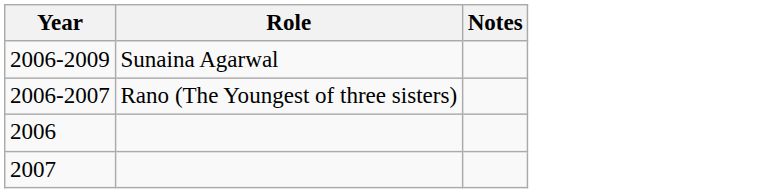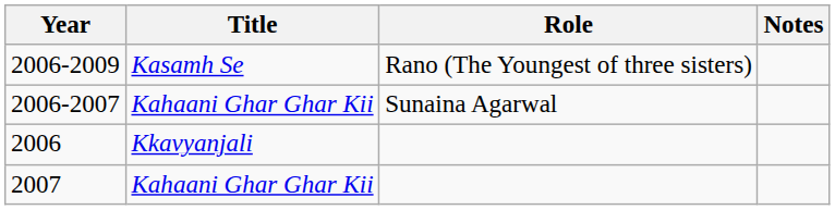+ column: Title | Kasamh Se | Kahaani Ghar Ghar Kii | Kkavyanjali | Kahaani Ghar Ghar Kii
2006-2009 | Role: Sunaina Agarwal -> Rano (The Youngest of three sisters)
2006-2007 | Role: Rano (The Youngest of three sisters) -> Sunaina Agarwal
